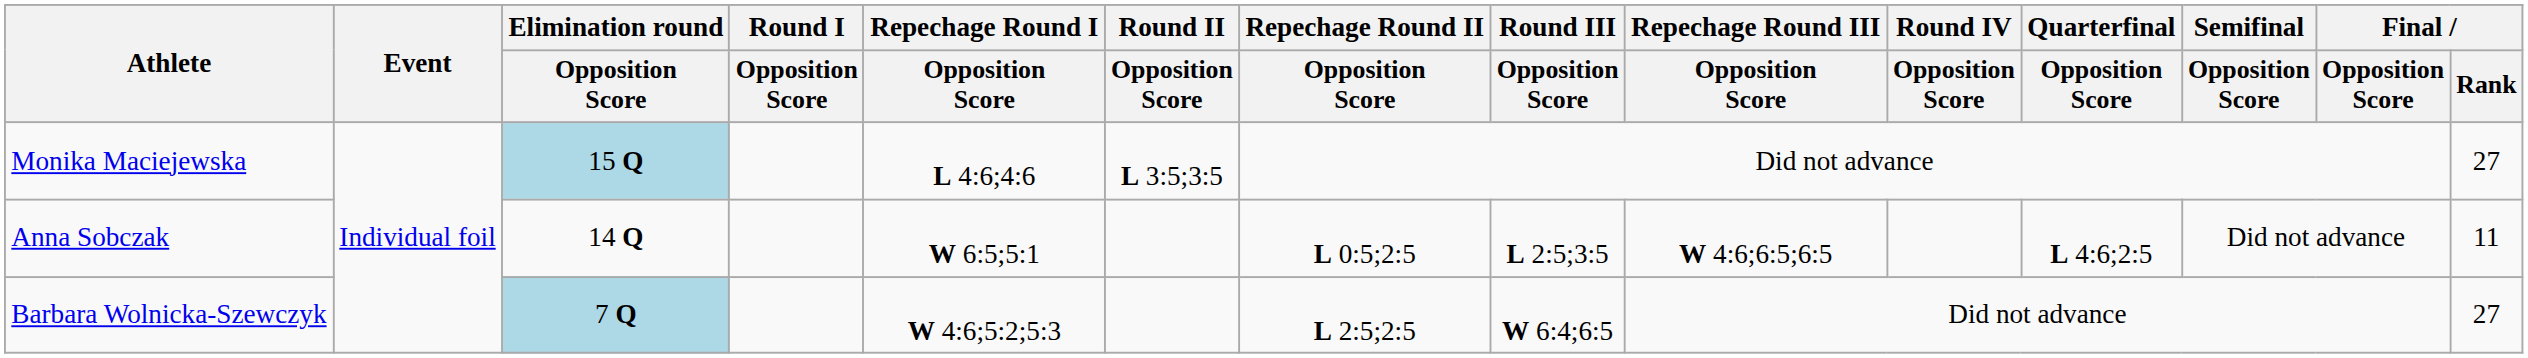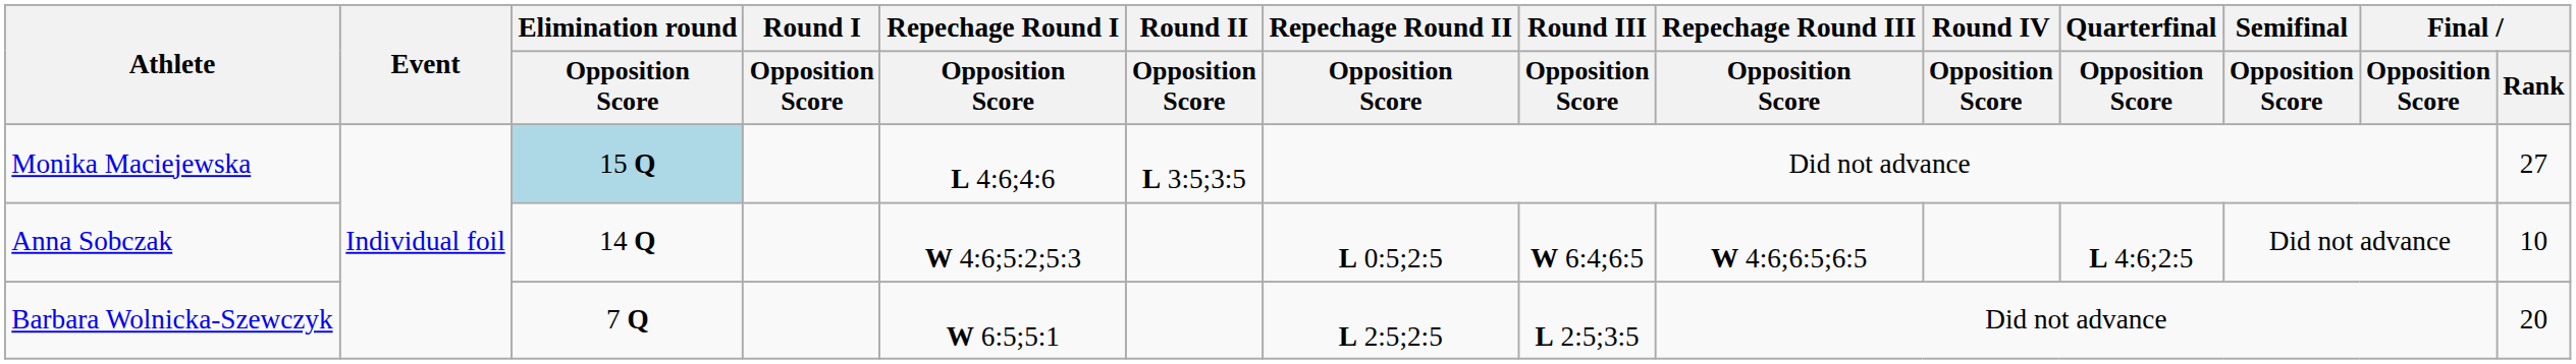Anna Sobczak | Repechage Round I / Opposition Score: W 6:5;5:1 -> W 4:6;5:2;5:3
Anna Sobczak | Round III / Opposition Score: L 2:5;3:5 -> W 6:4;6:5
Anna Sobczak | Final / Rank: 11 -> 10
Barbara Wolnicka-Szewczyk | Elimination round / Opposition Score: lightblue background -> no background
Barbara Wolnicka-Szewczyk | Repechage Round I / Opposition Score: W 4:6;5:2;5:3 -> W 6:5;5:1
Barbara Wolnicka-Szewczyk | Round III / Opposition Score: W 6:4;6:5 -> L 2:5;3:5
Barbara Wolnicka-Szewczyk | Final / Rank: 27 -> 20
